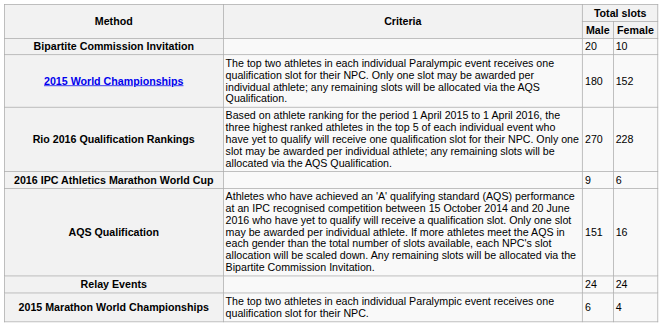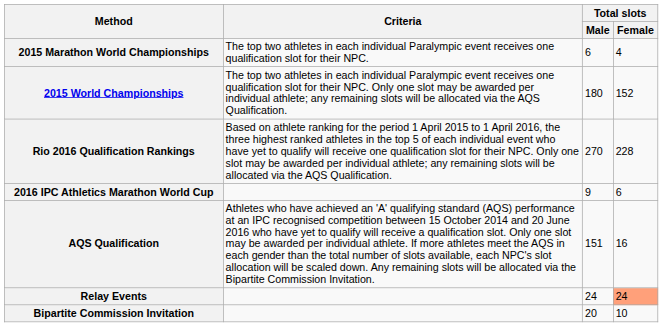rows swapped: 2015 Marathon World Championships <-> Bipartite Commission Invitation
Relay Events | Total slots / Female: no background -> lightsalmon background
